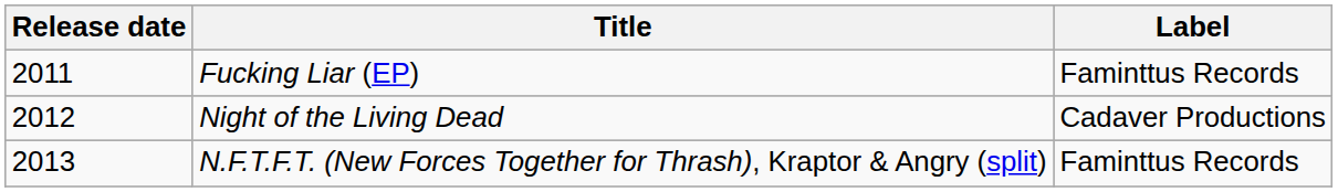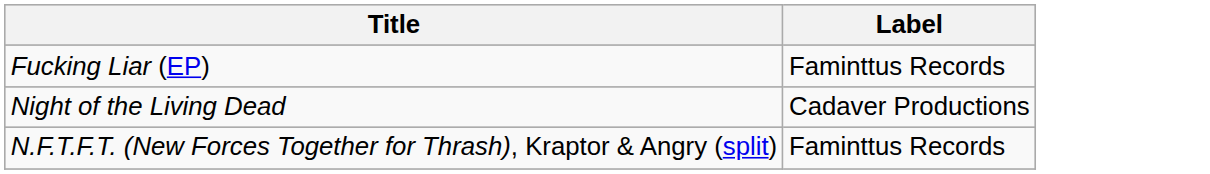- column: Release date | 2011 | 2012 | 2013
